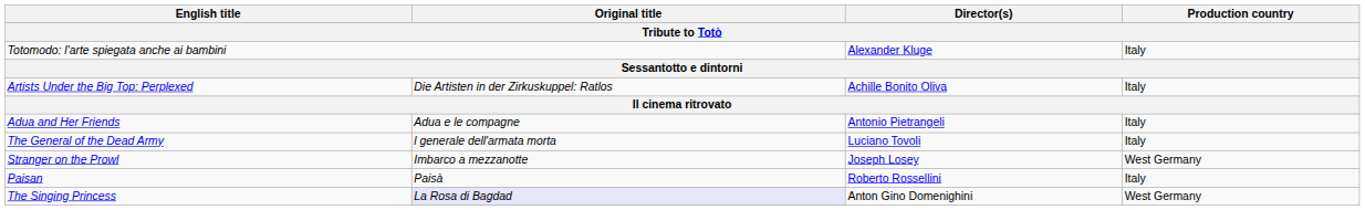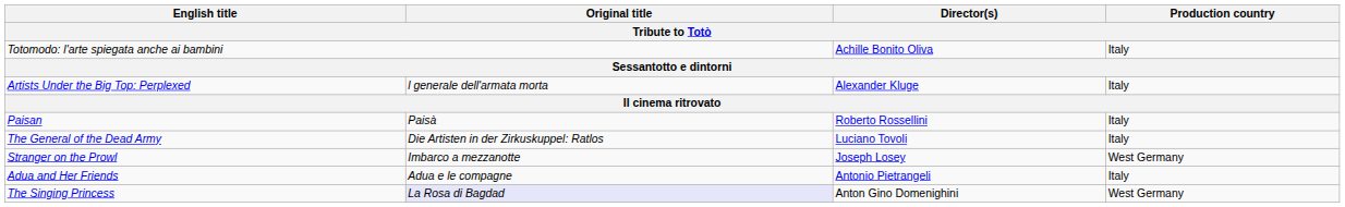Totomodo: l'arte spiegata anche ai bambini | Director(s): Alexander Kluge -> Achille Bonito Oliva
Artists Under the Big Top: Perplexed | Original title: Die Artisten in der Zirkuskuppel: Ratlos -> l generale dell'armata morta
Artists Under the Big Top: Perplexed | Director(s): Achille Bonito Oliva -> Alexander Kluge
rows swapped: Adua and Her Friends <-> Paisan
The General of the Dead Army | Original title: l generale dell'armata morta -> Die Artisten in der Zirkuskuppel: Ratlos
